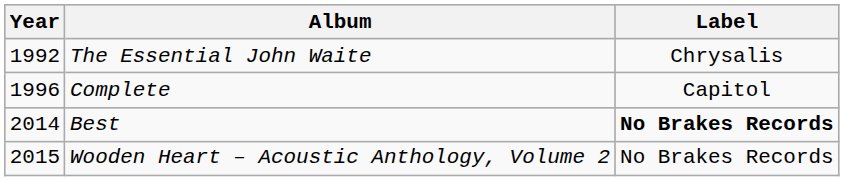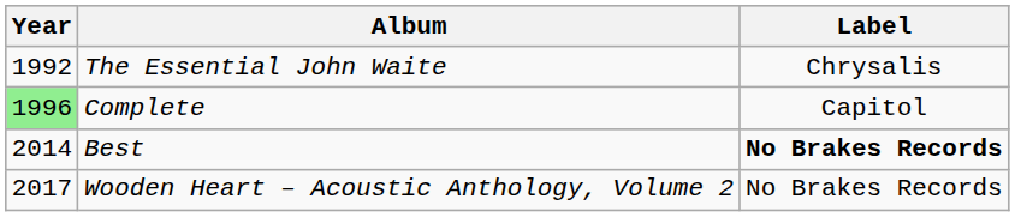Complete | Year: no background -> lightgreen background
Wooden Heart – Acoustic Anthology, Volume 2 | Year: 2015 -> 2017
